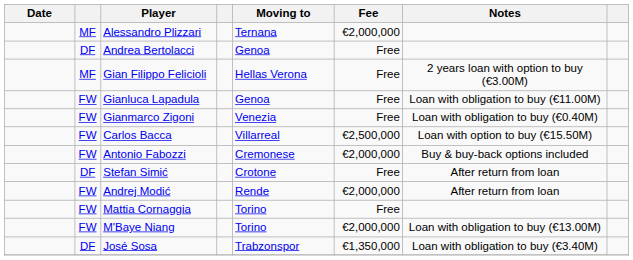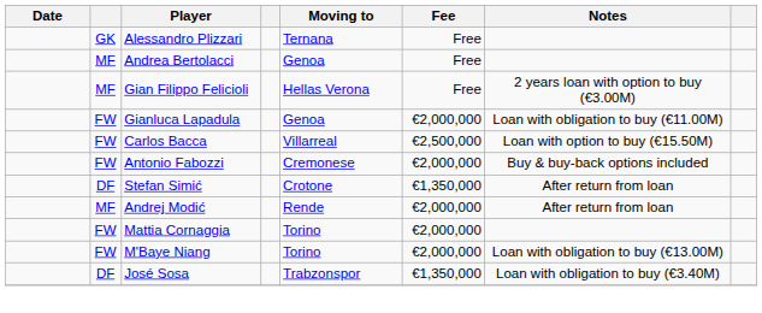Alessandro Plizzari | column 2: MF -> GK
Alessandro Plizzari | Fee: €2,000,000 -> Free
Andrea Bertolacci | column 2: DF -> MF
Gianluca Lapadula | Fee: Free -> €2,000,000
- row: FW | Gianmarco Zigoni | Venezia | Free | Loan with obligation to buy (€0.40M)
Stefan Simić | Fee: Free -> €1,350,000
Andrej Modić | column 2: FW -> MF
Mattia Cornaggia | Fee: Free -> €2,000,000
